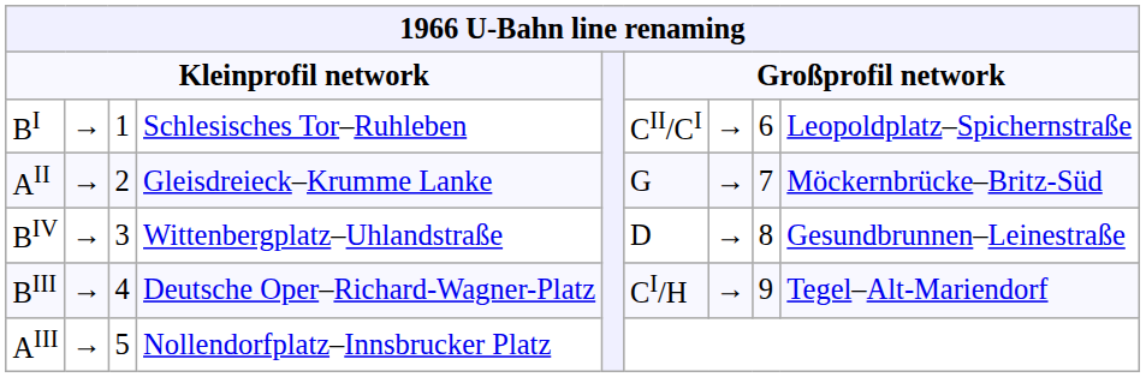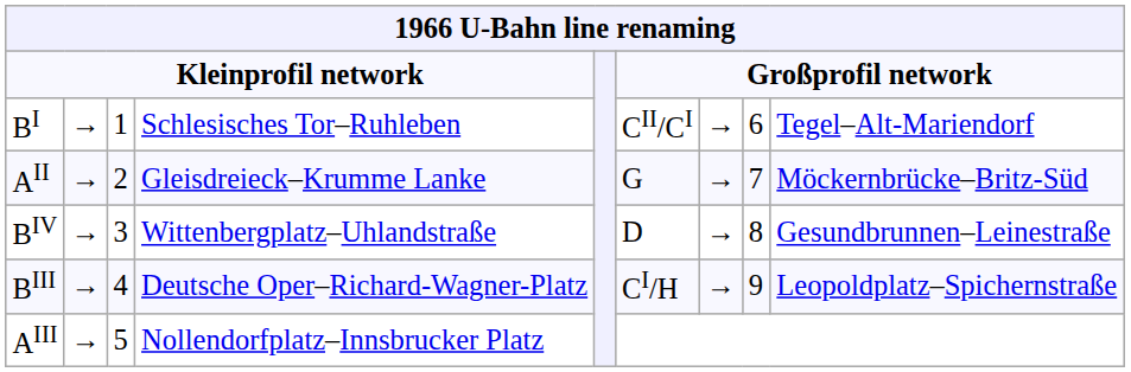BI | column 9: Leopoldplatz–Spichernstraße -> Tegel–Alt-Mariendorf
BIII | column 9: Tegel–Alt-Mariendorf -> Leopoldplatz–Spichernstraße
